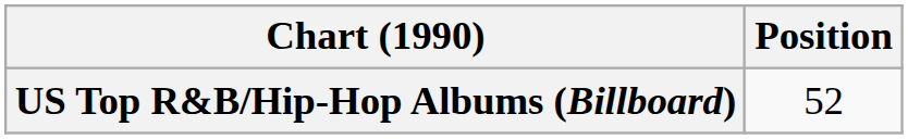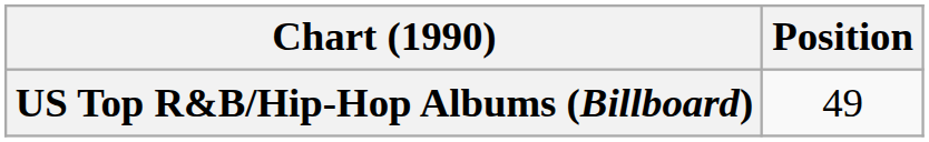US Top R&B/Hip-Hop Albums (Billboard) | Position: 52 -> 49
